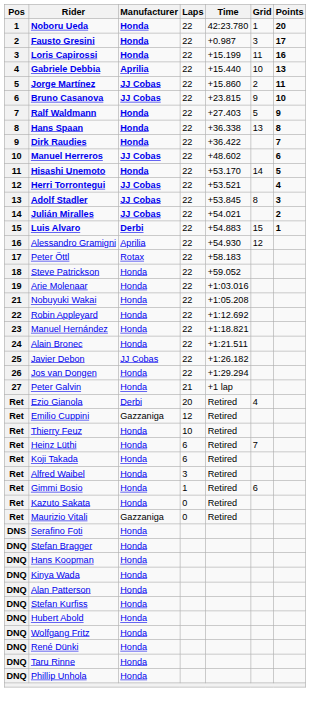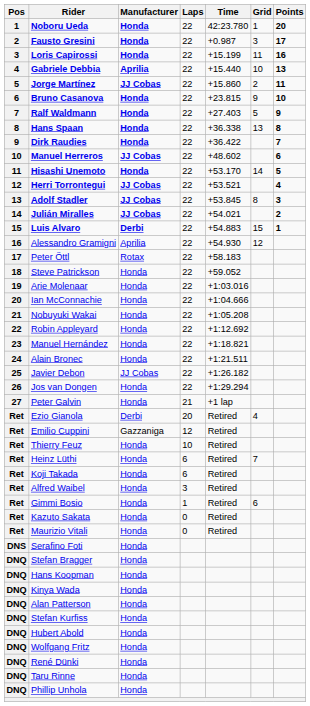Bruno Casanova | Manufacturer: JJ Cobas -> Honda
+ row: 20 | Ian McConnachie | Honda | 22 | +1:04.666
Maurizio Vitali | Manufacturer: Gazzaniga -> Honda
